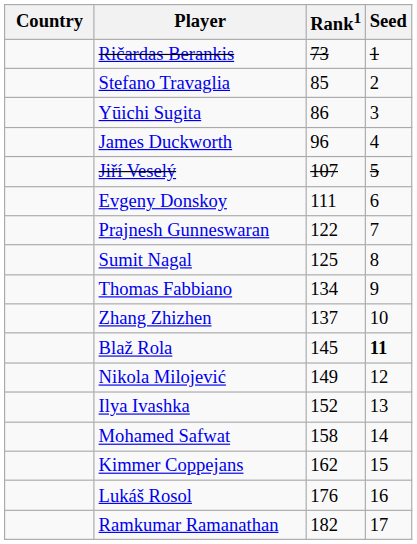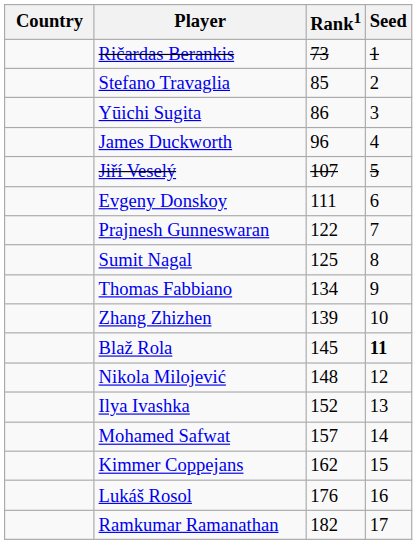Zhang Zhizhen | Rank1: 137 -> 139
Nikola Milojević | Rank1: 149 -> 148
Mohamed Safwat | Rank1: 158 -> 157
